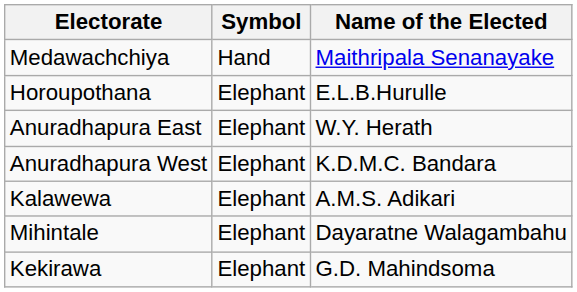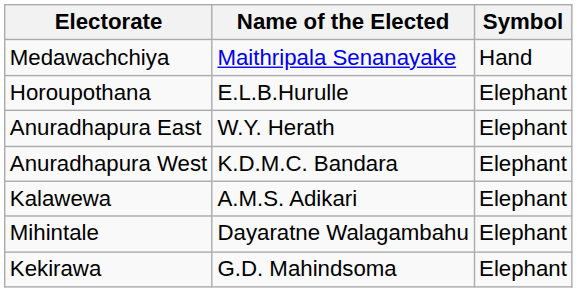columns swapped: Name of the Elected <-> Symbol
